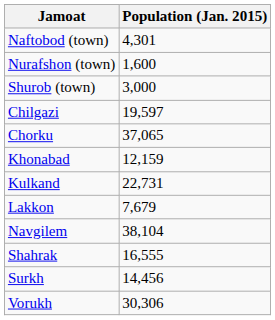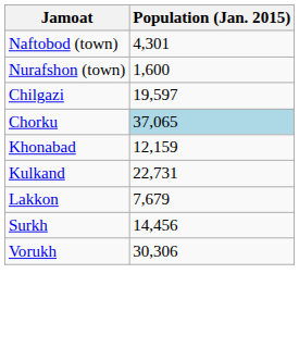- row: Shurob (town) | 3,000
Chorku | Population (Jan. 2015): no background -> lightblue background
- row: Navgilem | 38,104
- row: Shahrak | 16,555
